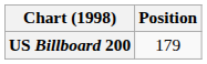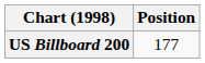US Billboard 200 | Position: 179 -> 177
